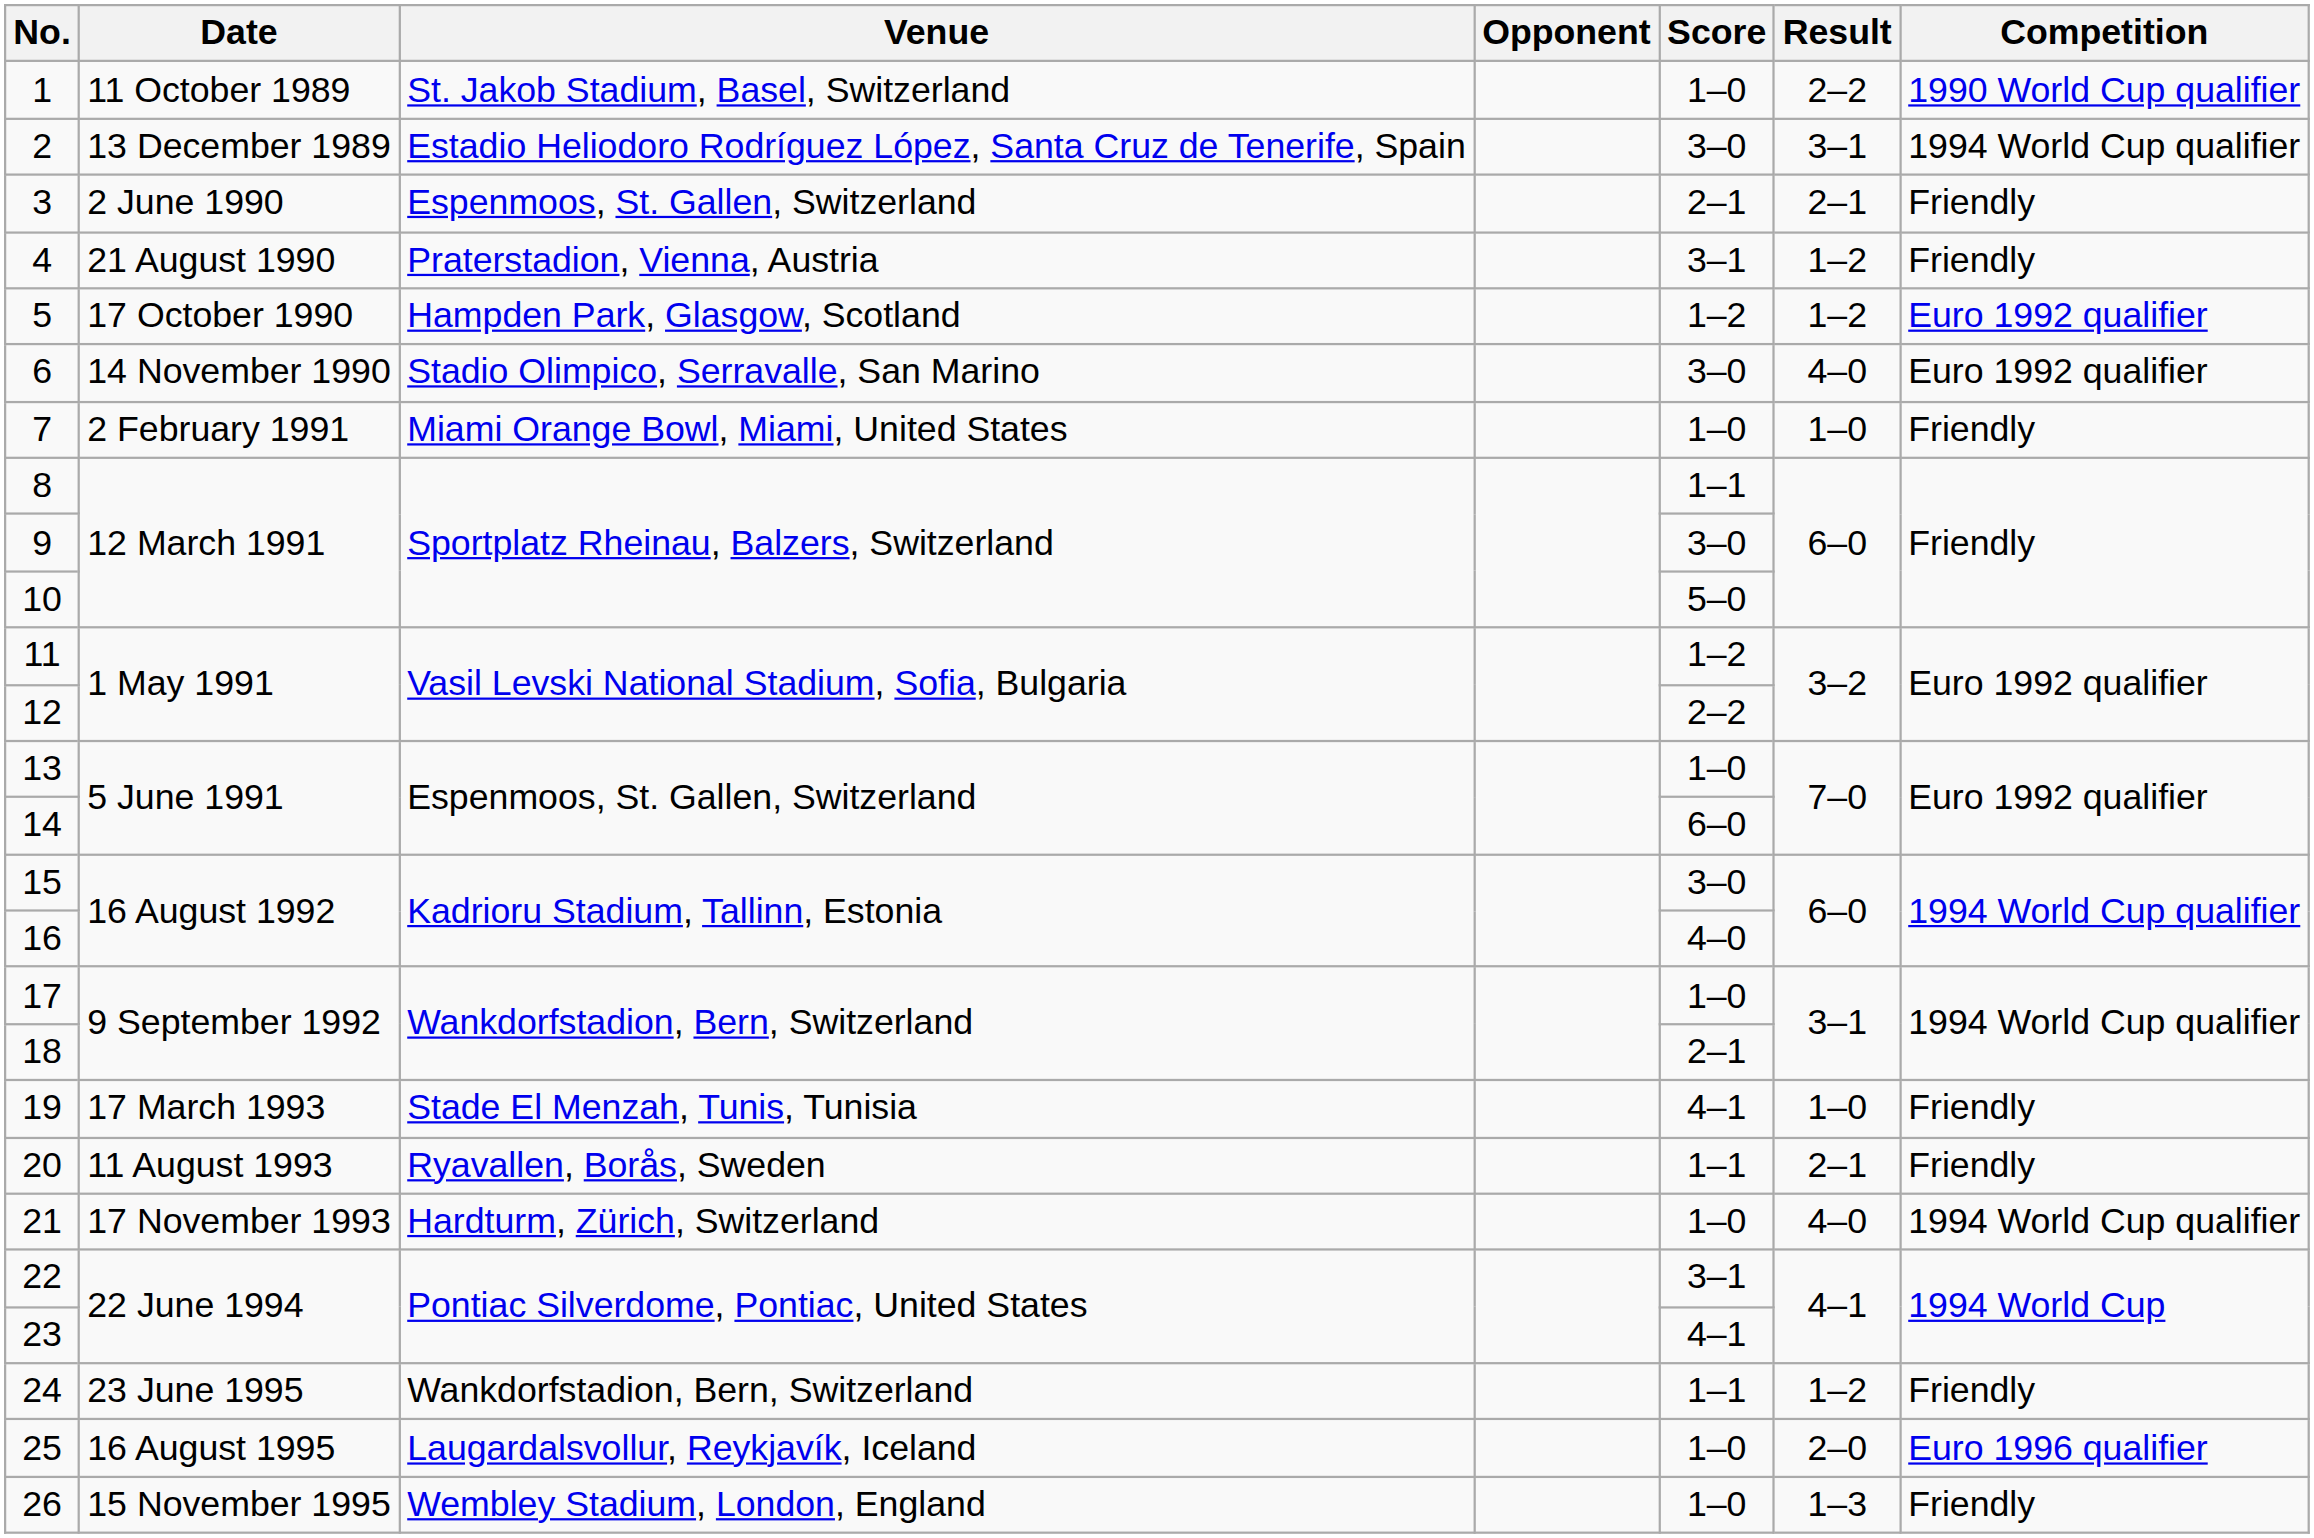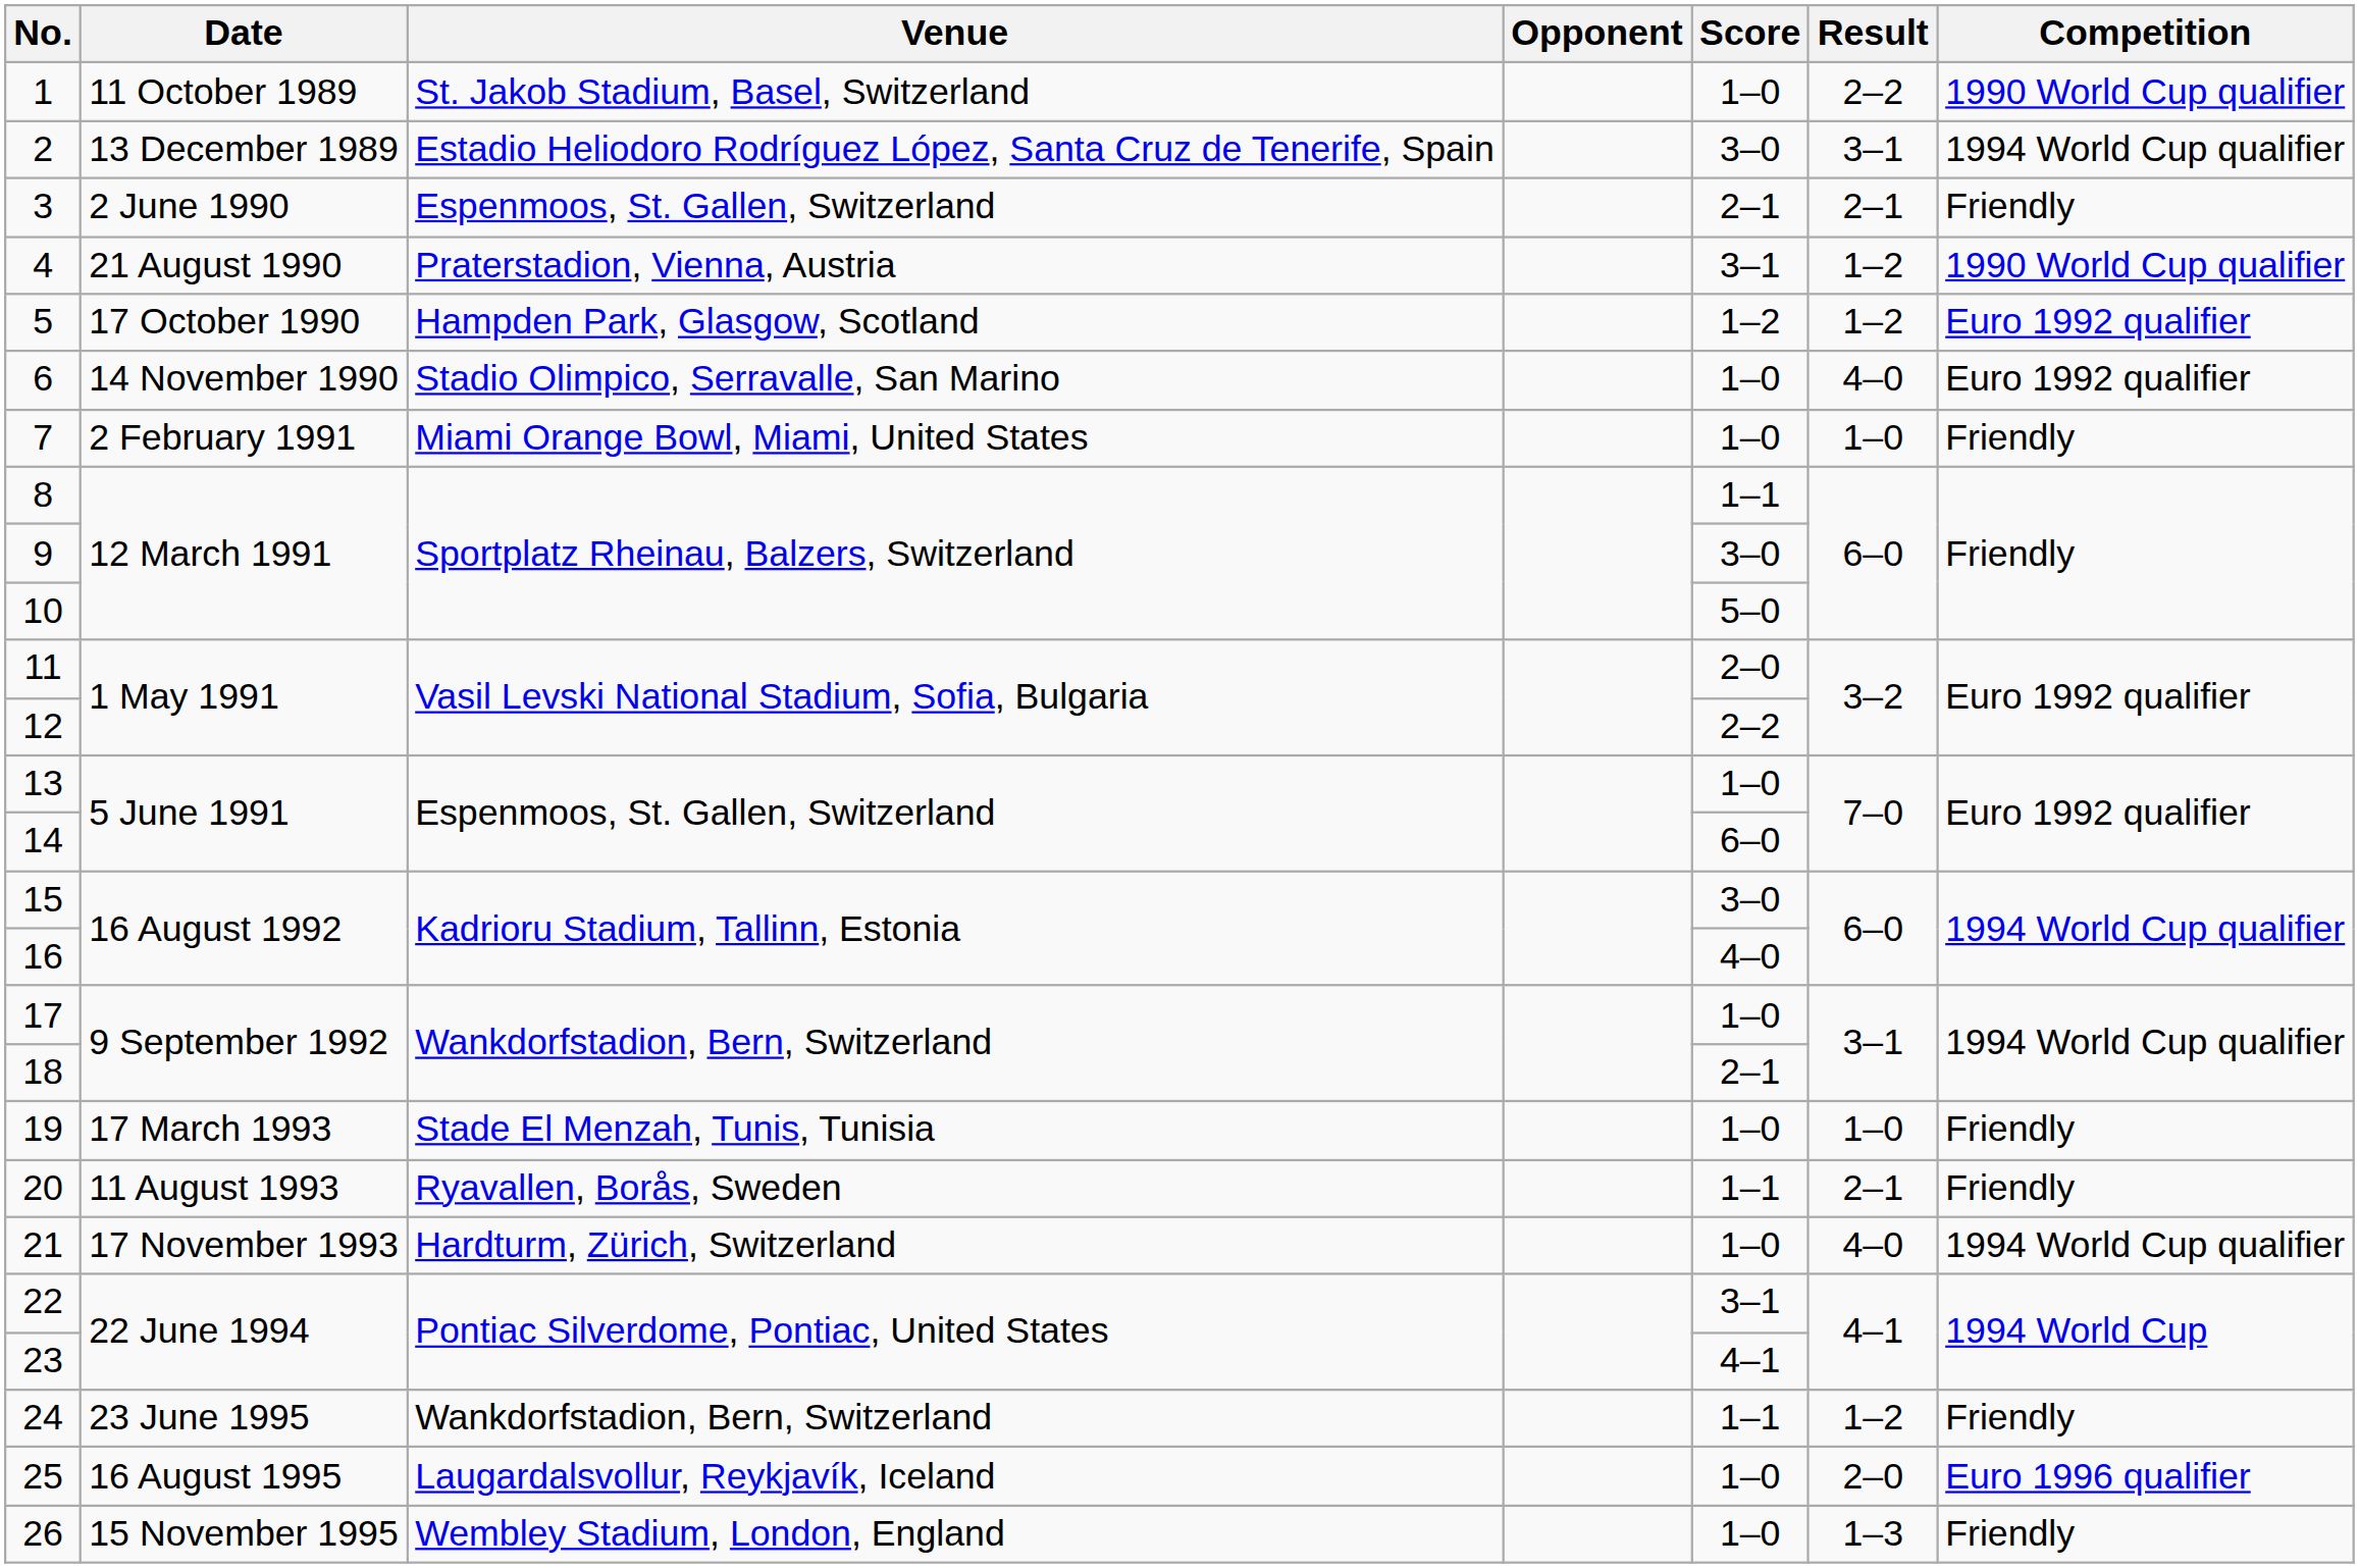4 | Competition: Friendly -> 1990 World Cup qualifier
6 | Score: 3–0 -> 1–0
11 | Score: 1–2 -> 2–0
19 | Score: 4–1 -> 1–0
